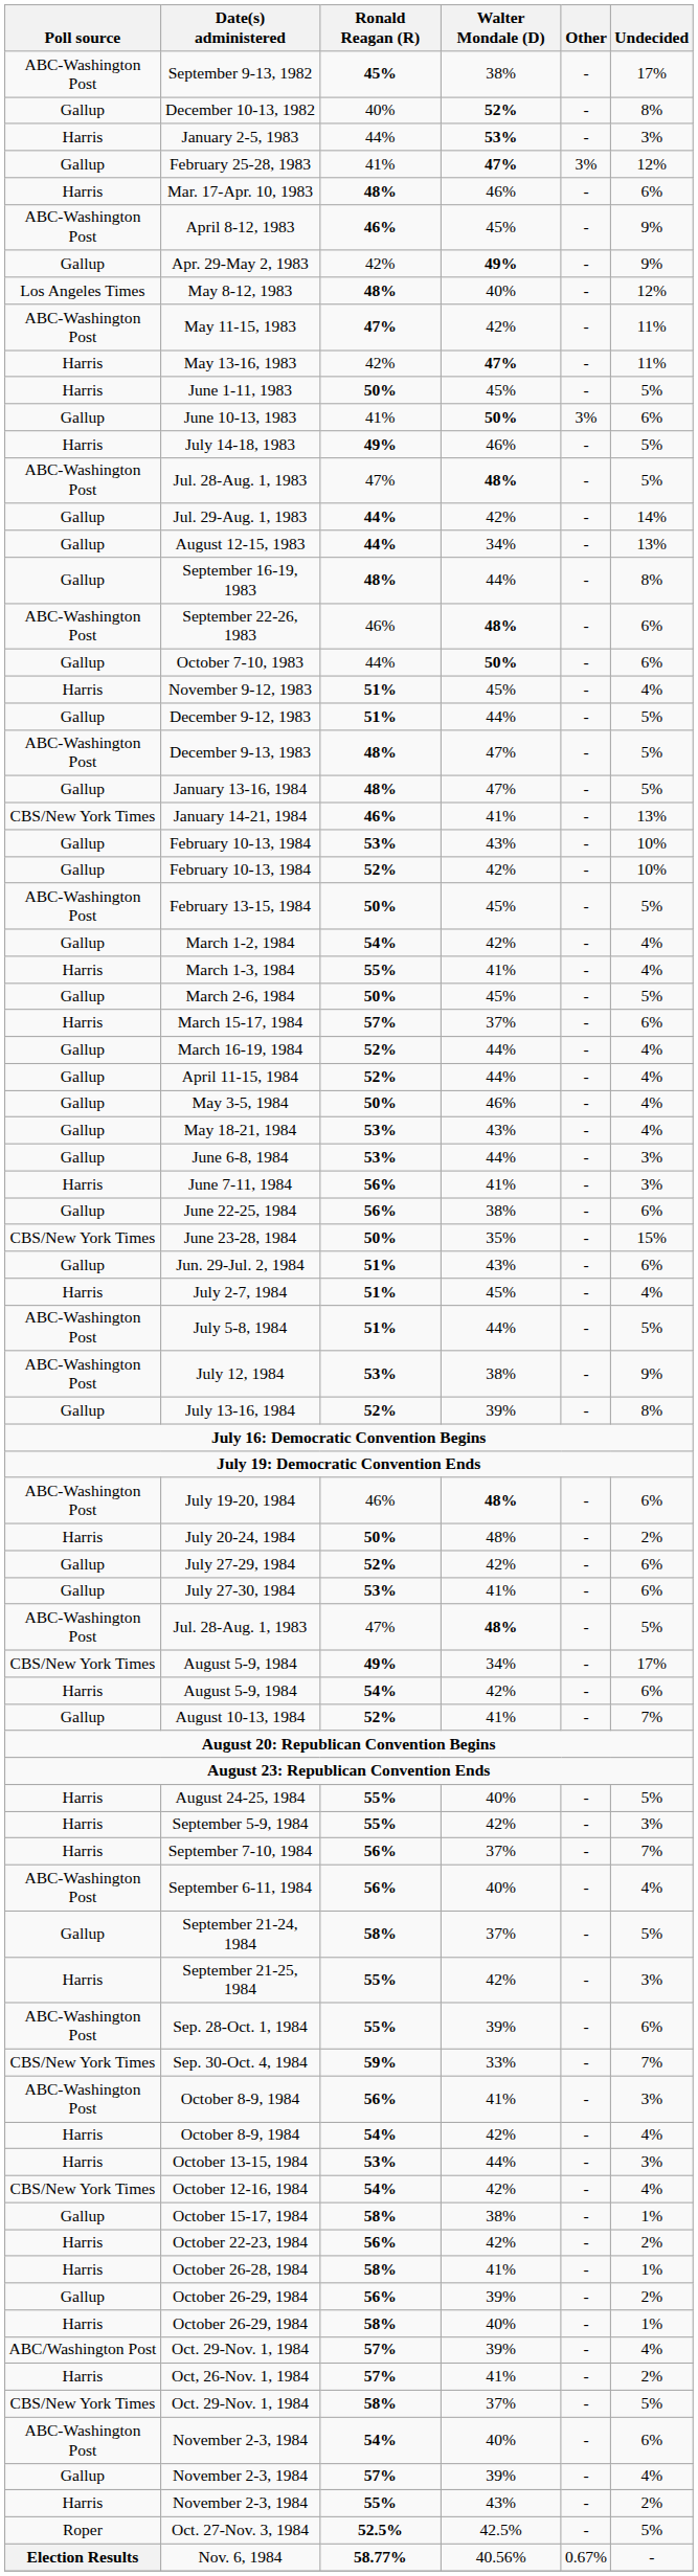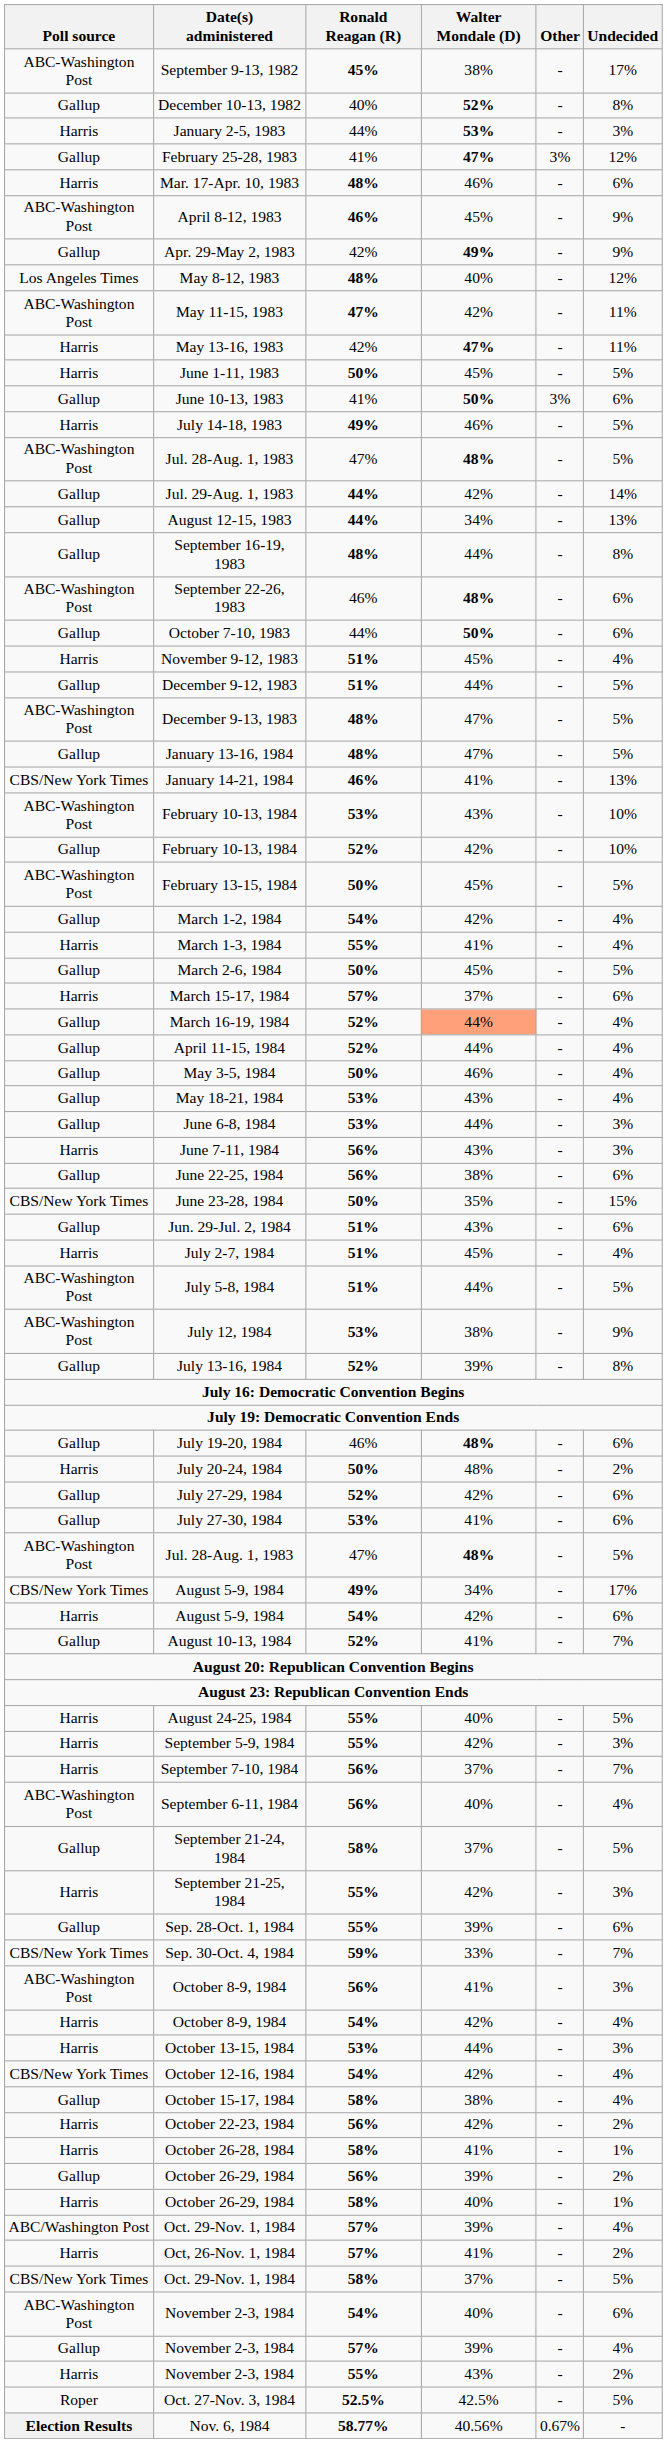February 10-13, 1984 / 53% | Poll source: Gallup -> ABC-Washington Post
March 16-19, 1984 | Walter Mondale (D): no background -> lightsalmon background
June 7-11, 1984 | Walter Mondale (D): 41% -> 43%
July 19-20, 1984 | Poll source: ABC-Washington Post -> Gallup
Sep. 28-Oct. 1, 1984 | Poll source: ABC-Washington Post -> Gallup
October 15-17, 1984 | Undecided: 1% -> 4%
